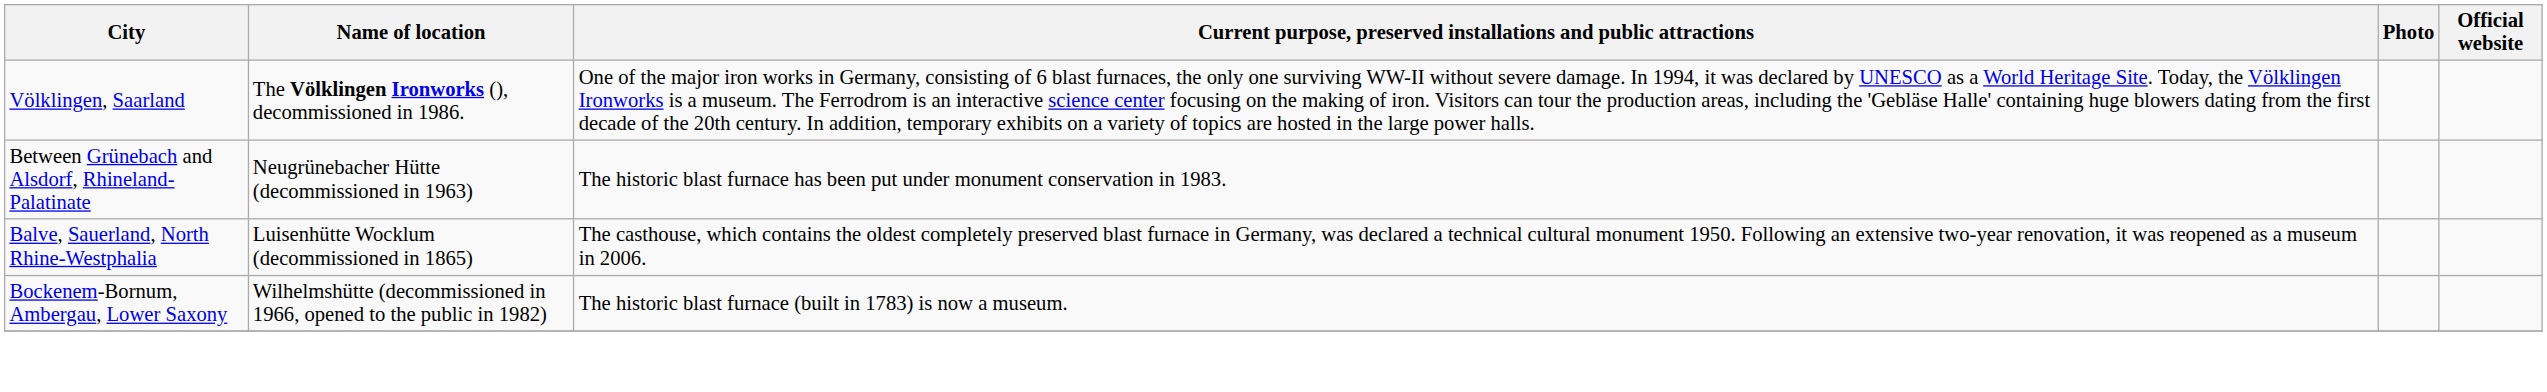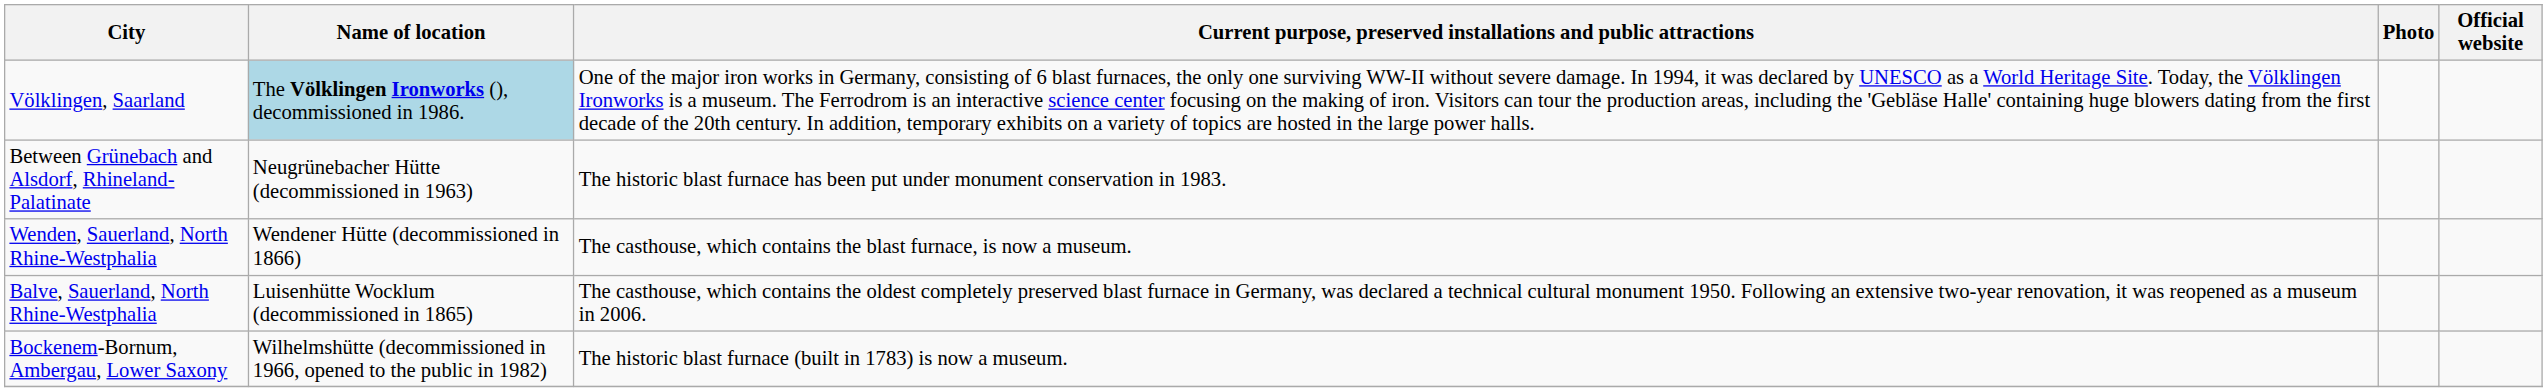Völklingen, Saarland | Name of location: no background -> lightblue background
+ row: Wenden, Sauerland, North Rhine-Westphalia | Wendener Hütte (decommissioned in 1866) | The casthouse, which contains the blast furnace, is now a museum.
